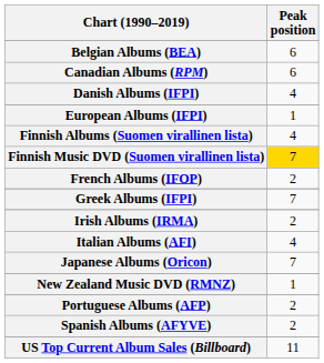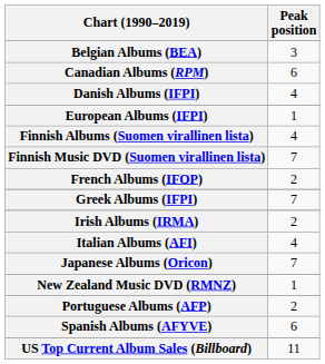Belgian Albums (BEA) | Peak position: 6 -> 3
Finnish Music DVD (Suomen virallinen lista) | Peak position: gold background -> no background
Spanish Albums (AFYVE) | Peak position: 2 -> 6
